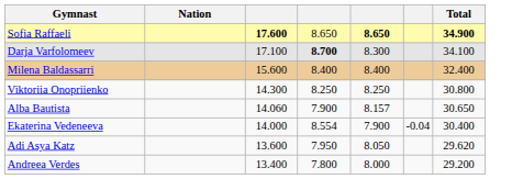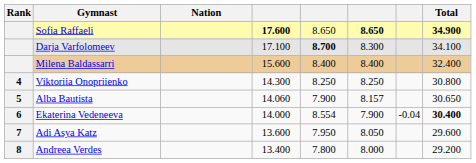+ column: Rank | 4 | 5 | 6 | 7 | 8
Ekaterina Vedeneeva | Total: normal -> bold
Adi Asya Katz | Total: 29.620 -> 29.600
